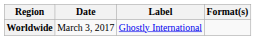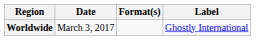columns swapped: Format(s) <-> Label
